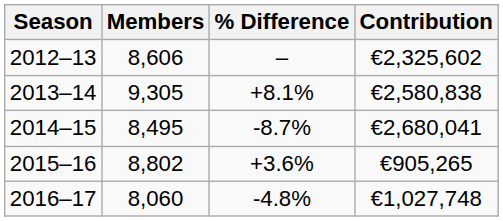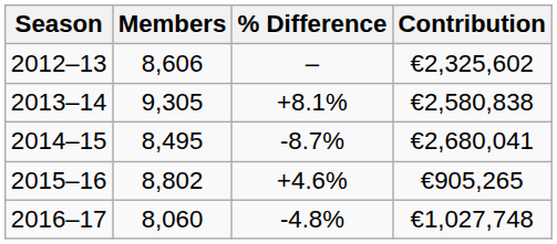2015–16 | % Difference: +3.6% -> +4.6%
